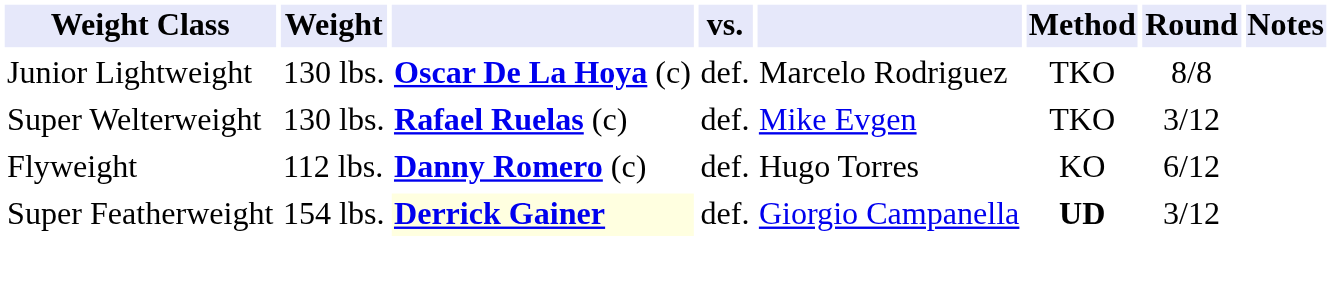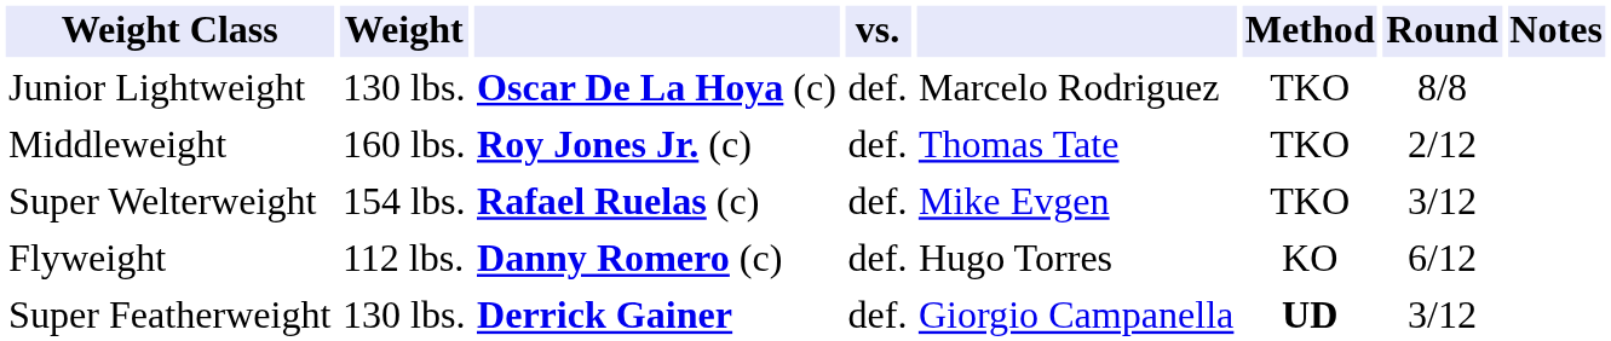+ row: Middleweight | 160 lbs. | Roy Jones Jr. (c) | def. | Thomas Tate | TKO | 2/12
Super Welterweight | Weight: 130 lbs. -> 154 lbs.
Super Featherweight | Weight: 154 lbs. -> 130 lbs.
Super Featherweight | column 3: lightyellow background -> no background
